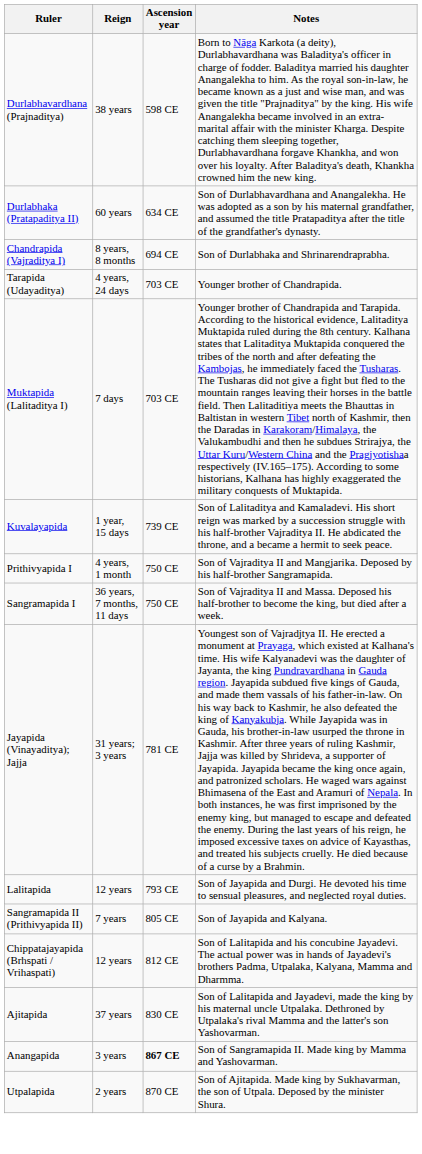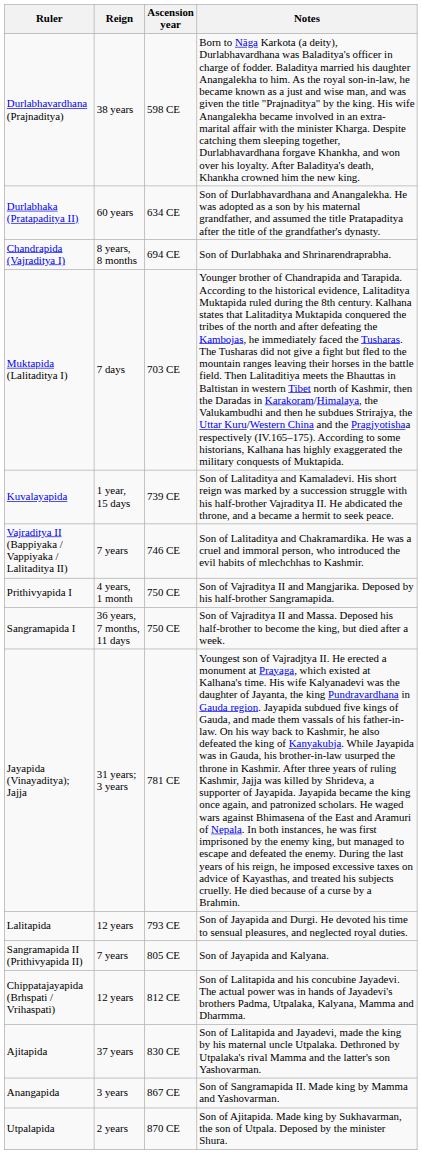- row: Tarapida (Udayaditya) | 4 years, 24 days | 703 CE | Younger brother of Chandrapida.
+ row: Vajraditya II (Bappiyaka / Vappiyaka / Lalitaditya II) | 7 years | 746 CE | Son of Lalitaditya and Chakramardika. He was a cruel and immoral person, who introduced the evil habits of mlechchhas to Kashmir.
Anangapida | Ascension year: bold -> normal
